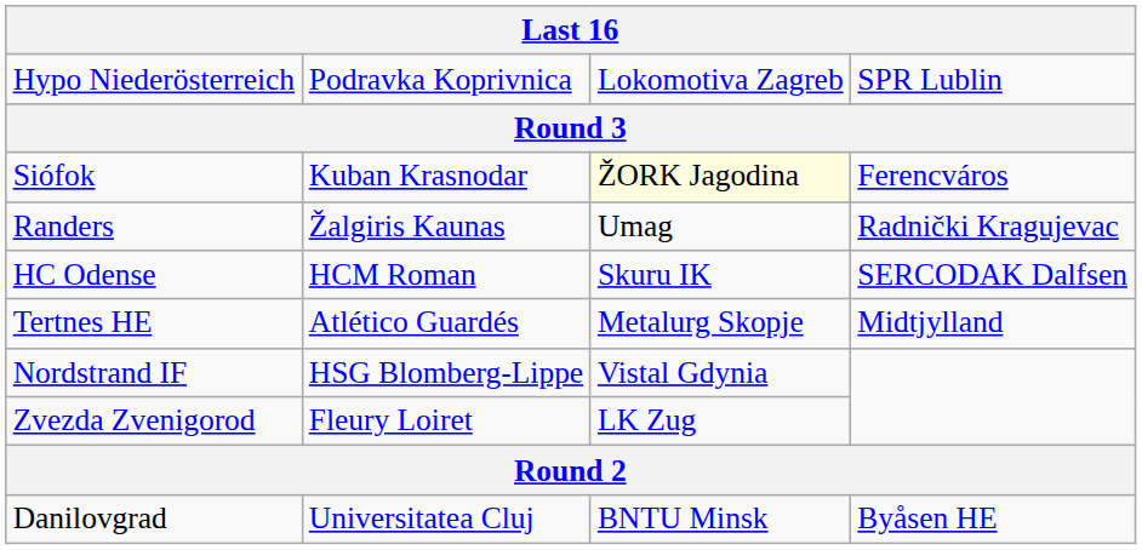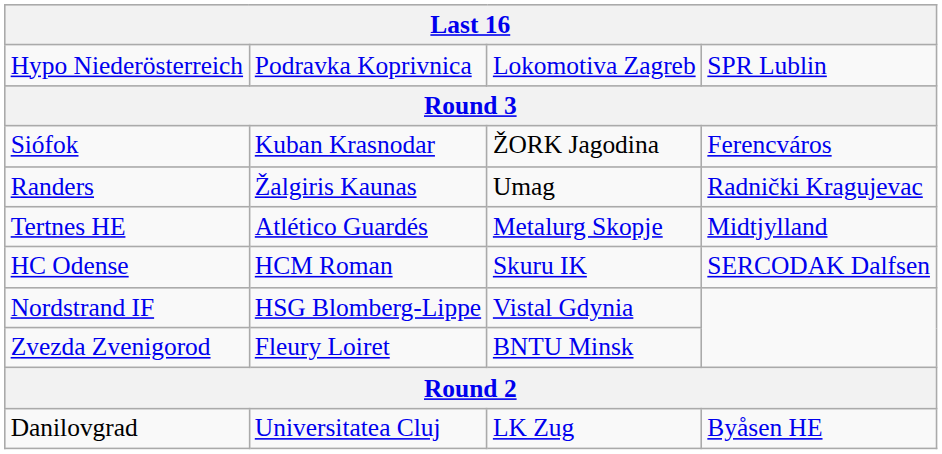Siófok | column 3: lightyellow background -> no background
rows swapped: HC Odense <-> Tertnes HE
Zvezda Zvenigorod | column 3: LK Zug -> BNTU Minsk
Danilovgrad | column 3: BNTU Minsk -> LK Zug
